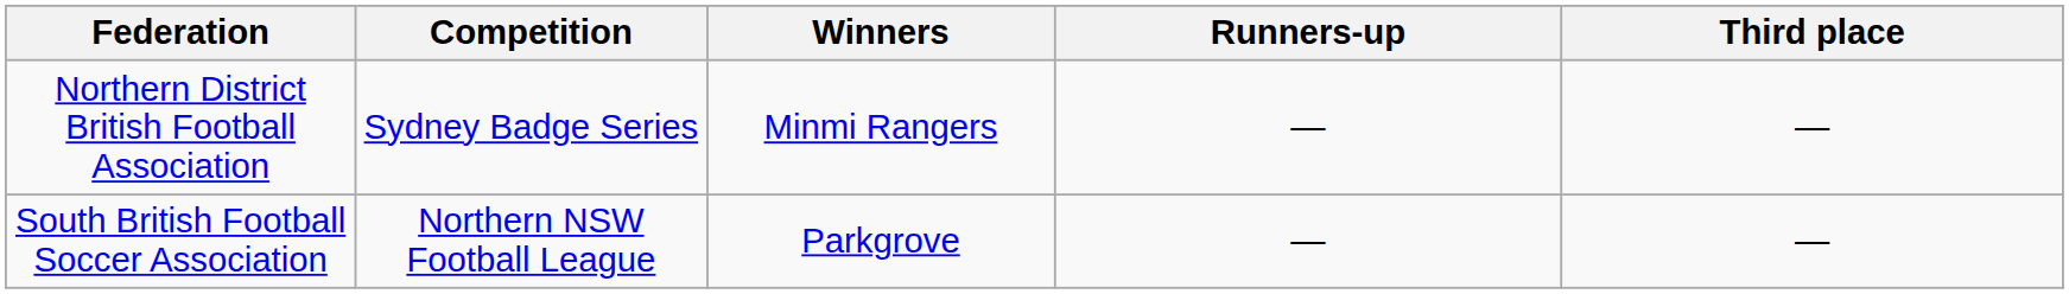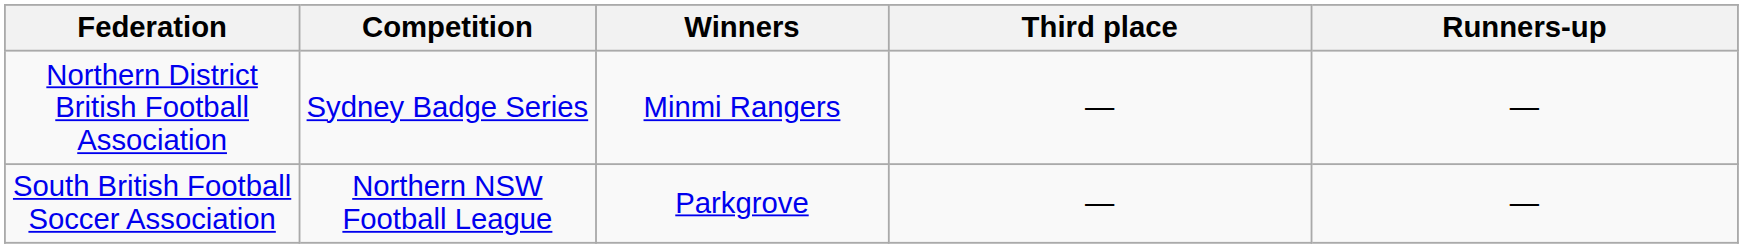columns swapped: Runners-up <-> Third place
